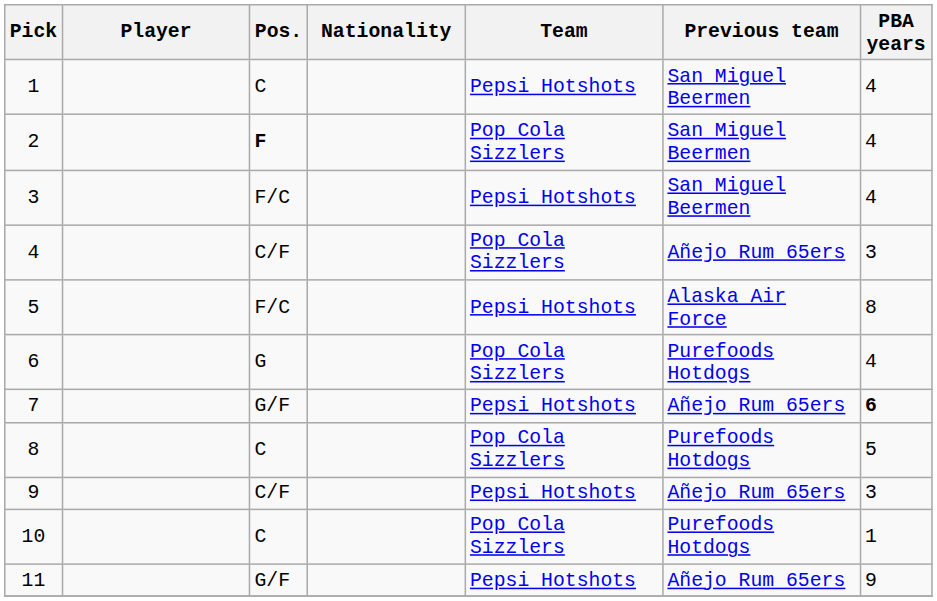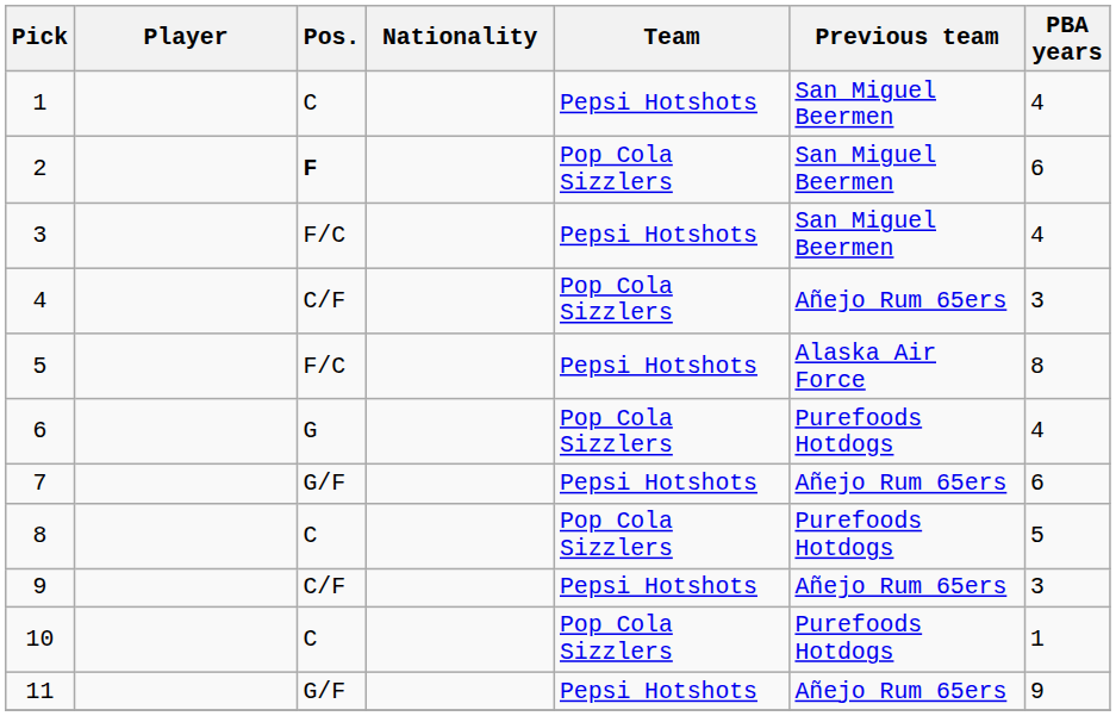2 | PBA years: 4 -> 6
7 | PBA years: bold -> normal
